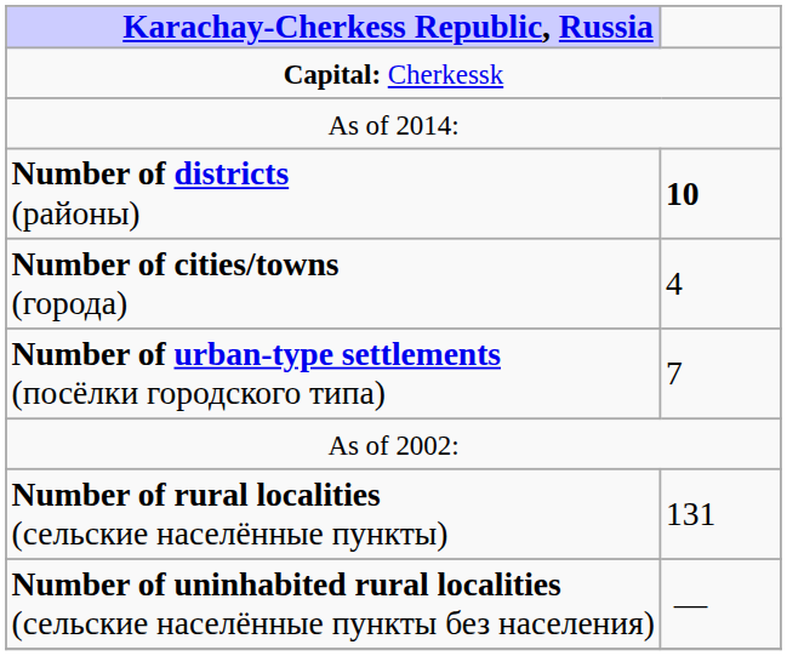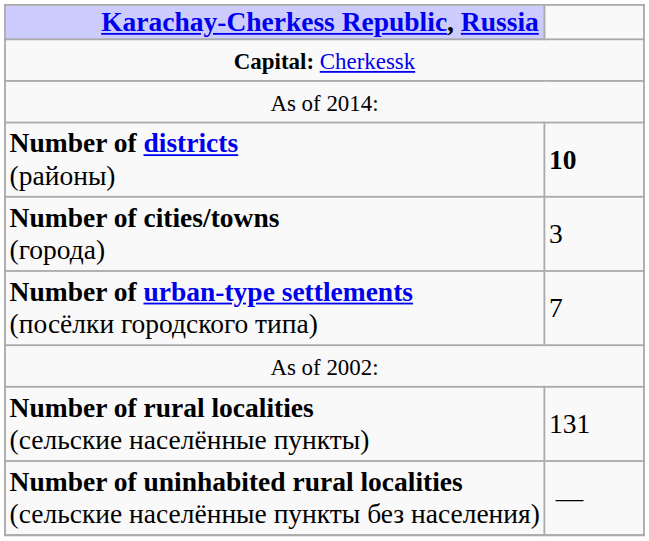Number of cities/towns (города) | column 2: 4 -> 3
